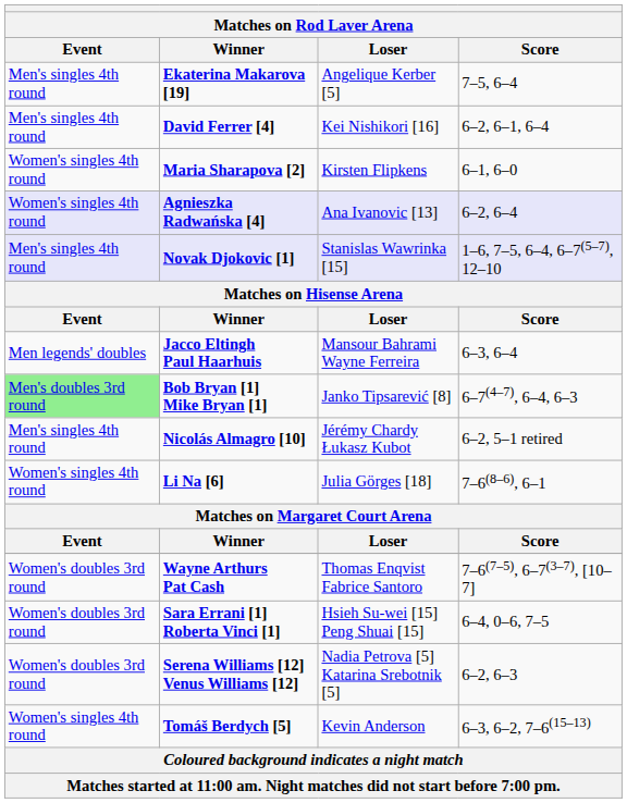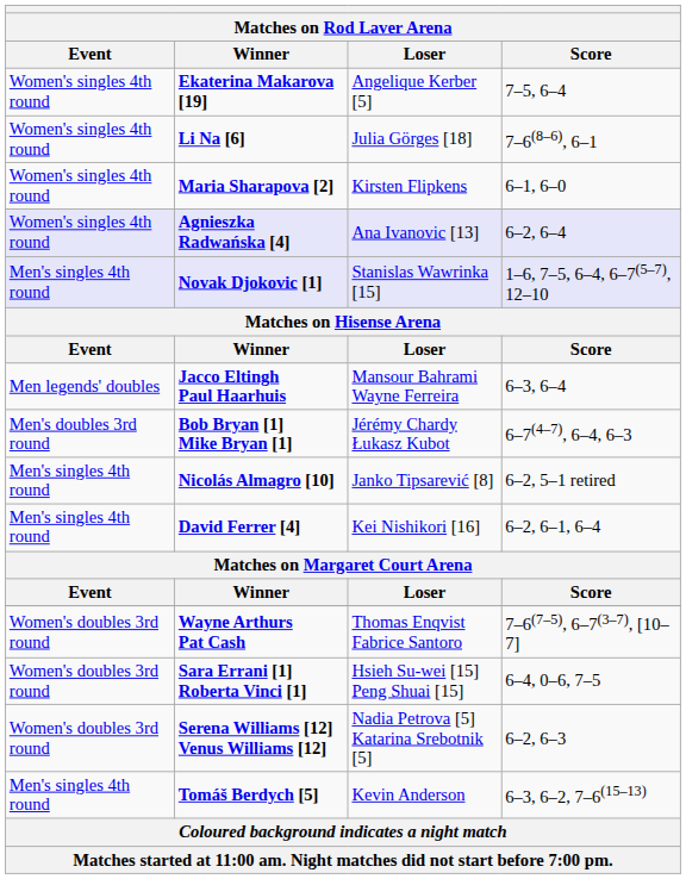Ekaterina Makarova [19] | Event: Men's singles 4th round -> Women's singles 4th round
rows swapped: David Ferrer [4] <-> Li Na [6]
Bob Bryan [1] Mike Bryan [1] | Event: lightgreen background -> no background
Bob Bryan [1] Mike Bryan [1] | Loser: Janko Tipsarević [8] -> Jérémy Chardy Łukasz Kubot
Nicolás Almagro [10] | Loser: Jérémy Chardy Łukasz Kubot -> Janko Tipsarević [8]
Tomáš Berdych [5] | Event: Women's singles 4th round -> Men's singles 4th round
